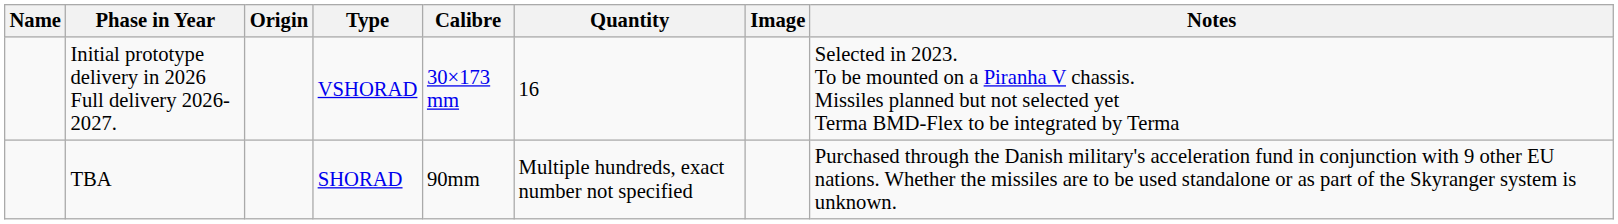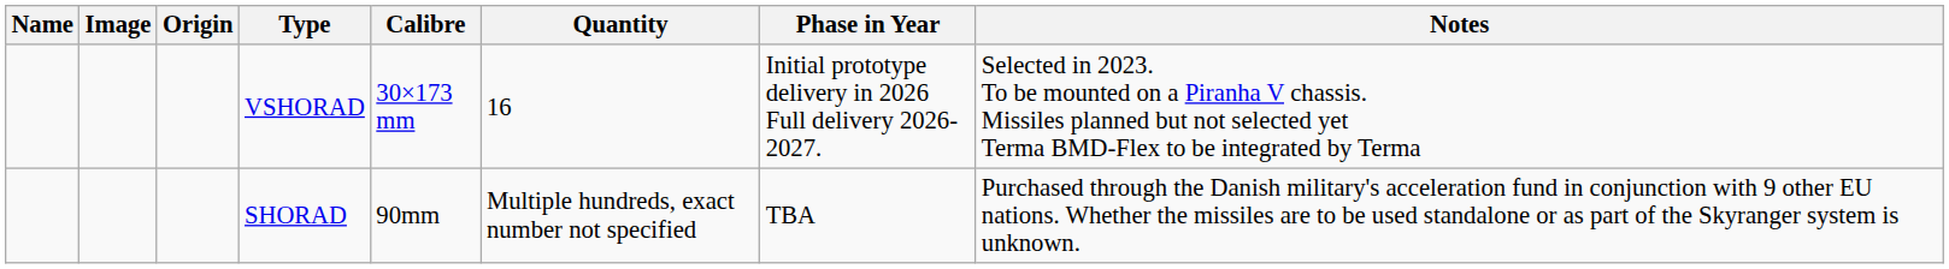columns swapped: Image <-> Phase in Year
